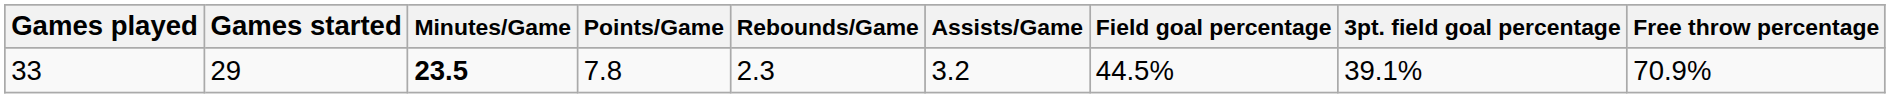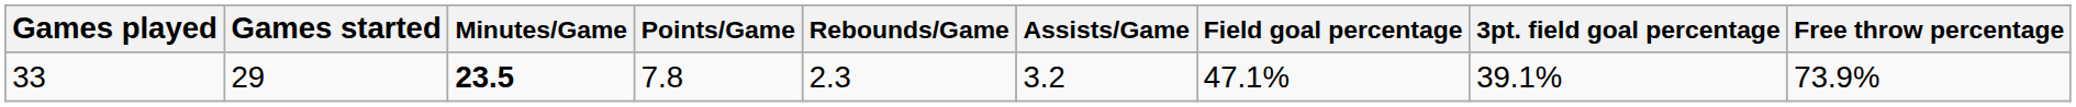33 | Field goal percentage: 44.5% -> 47.1%
33 | Free throw percentage: 70.9% -> 73.9%
